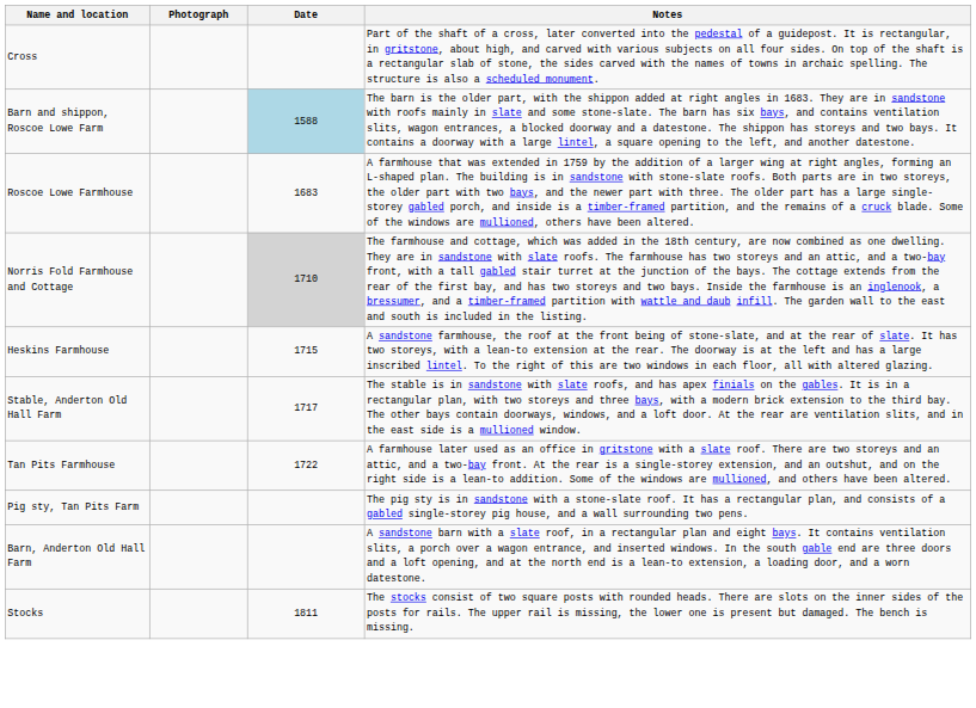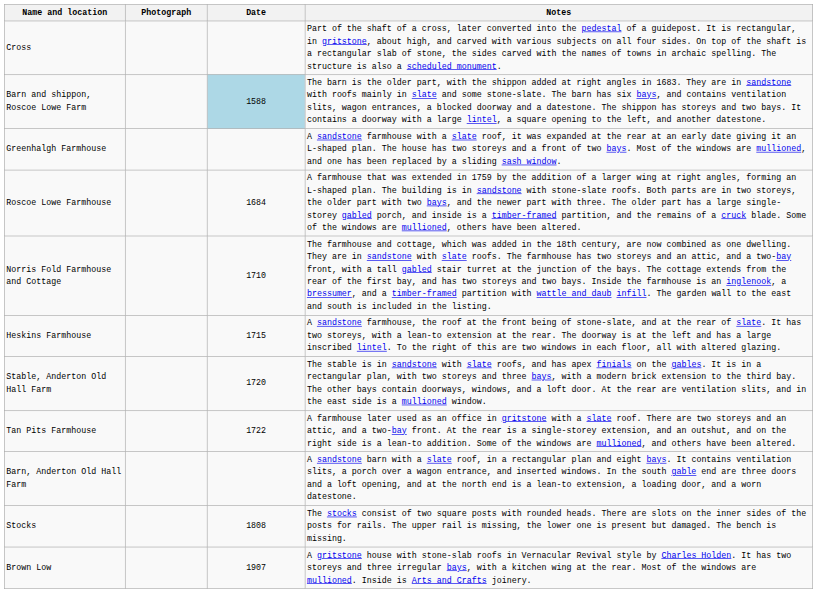+ row: Greenhalgh Farmhouse | A sandstone farmhouse with a slate roof, it was expanded at the rear at an early date giving it an L-shaped plan. The house has two storeys and a front of two bays. Most of the windows are mullioned, and one has been replaced by a sliding sash window.
Roscoe Lowe Farmhouse | Date: 1683 -> 1684
Norris Fold Farmhouse and Cottage | Date: lightgrey background -> no background
Stable, Anderton Old Hall Farm | Date: 1717 -> 1720
- row: Pig sty, Tan Pits Farm | The pig sty is in sandstone with a stone-slate roof. It has a rectangular plan, and consists of a gabled single-storey pig house, and a wall surrounding two pens.
Stocks | Date: 1811 -> 1808
+ row: Brown Low | 1907 | A gritstone house with stone-slab roofs in Vernacular Revival style by Charles Holden. It has two storeys and three irregular bays, with a kitchen wing at the rear. Most of the windows are mullioned. Inside is Arts and Crafts joinery.
